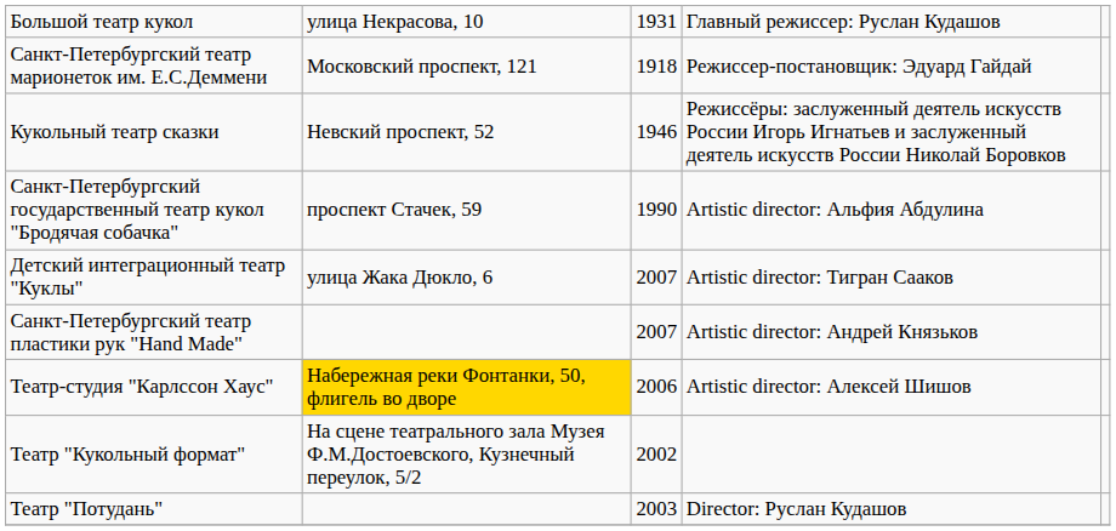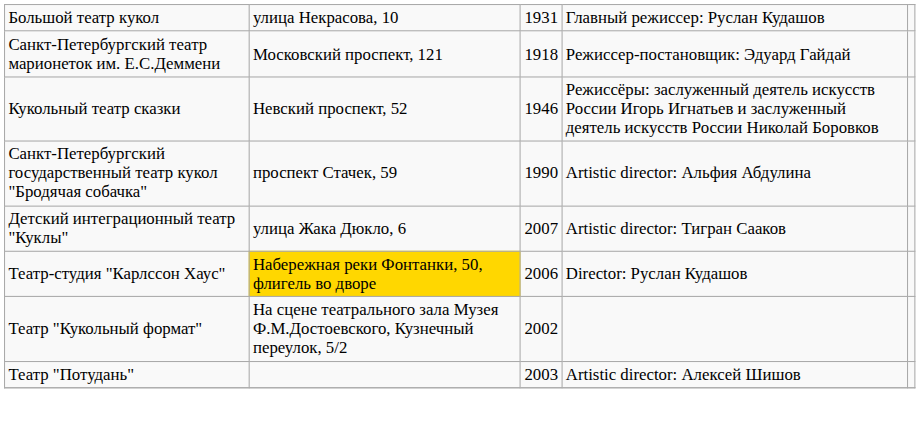- row: Санкт-Петербургский театр пластики рук "Hand Made" | 2007 | Artistic director: Андрей Князьков
Театр-студия "Карлссон Хаус" | column 4: Artistic director: Алексей Шишов -> Director: Руслан Кудашов
Театр "Потудань" | column 4: Director: Руслан Кудашов -> Artistic director: Алексей Шишов
